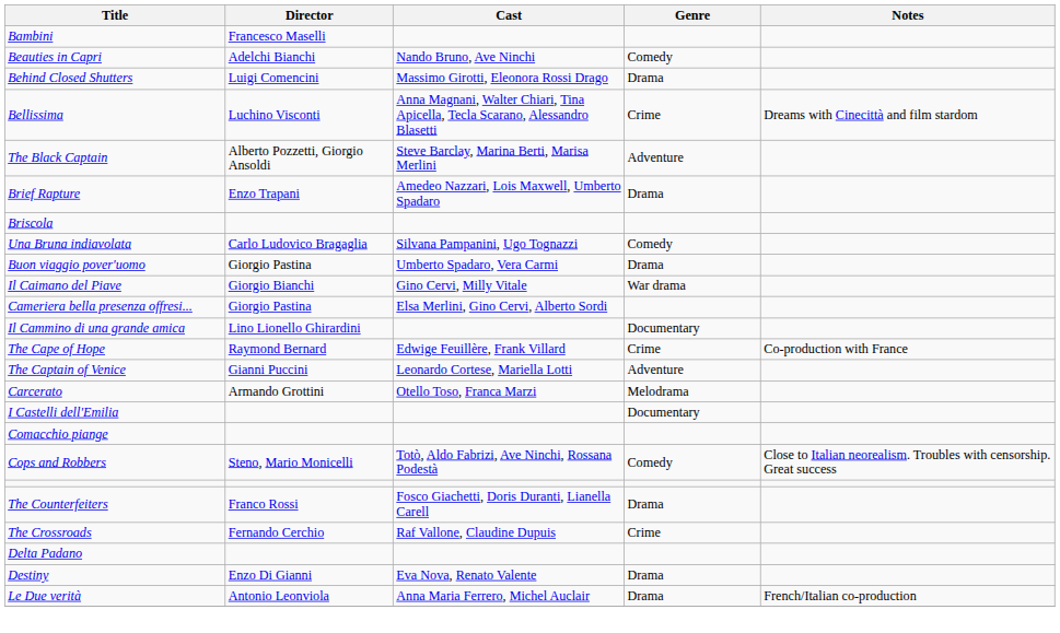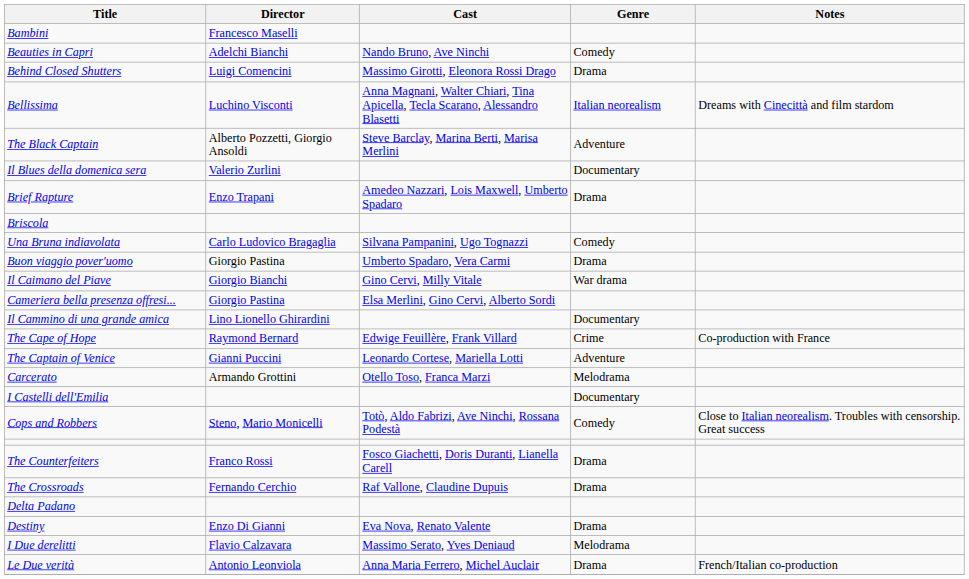Bellissima | Genre: Crime -> Italian neorealism
+ row: Il Blues della domenica sera | Valerio Zurlini | Documentary
- row: Comacchio piange
The Crossroads | Genre: Crime -> Drama
+ row: I Due derelitti | Flavio Calzavara | Massimo Serato, Yves Deniaud | Melodrama
